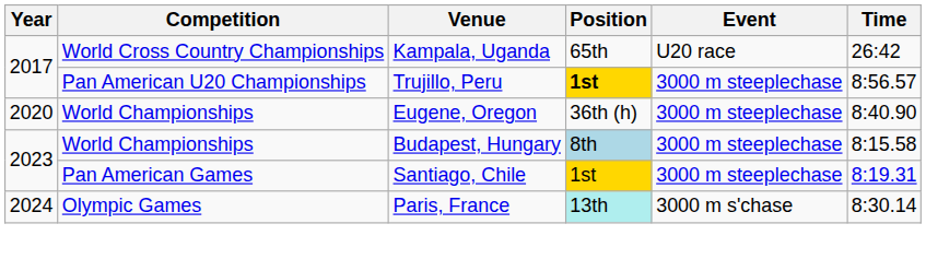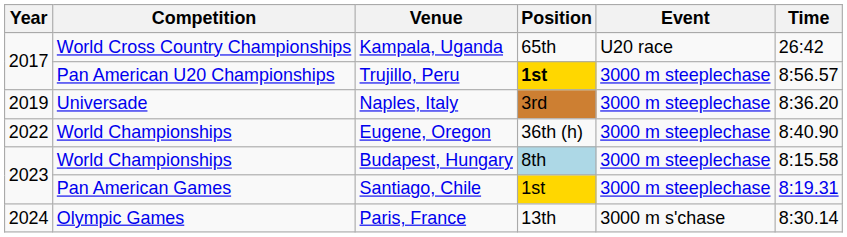+ row: 2019 | Universade | Naples, Italy | 3rd | 3000 m steeplechase | 8:36.20
Eugene, Oregon | Year: 2020 -> 2022
Paris, France | Position: paleturquoise background -> no background
